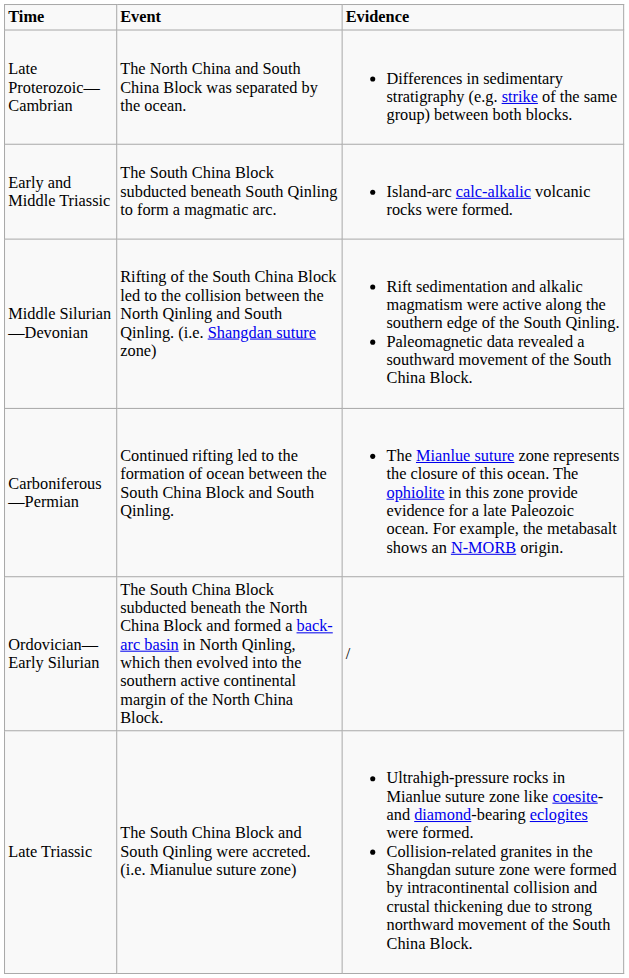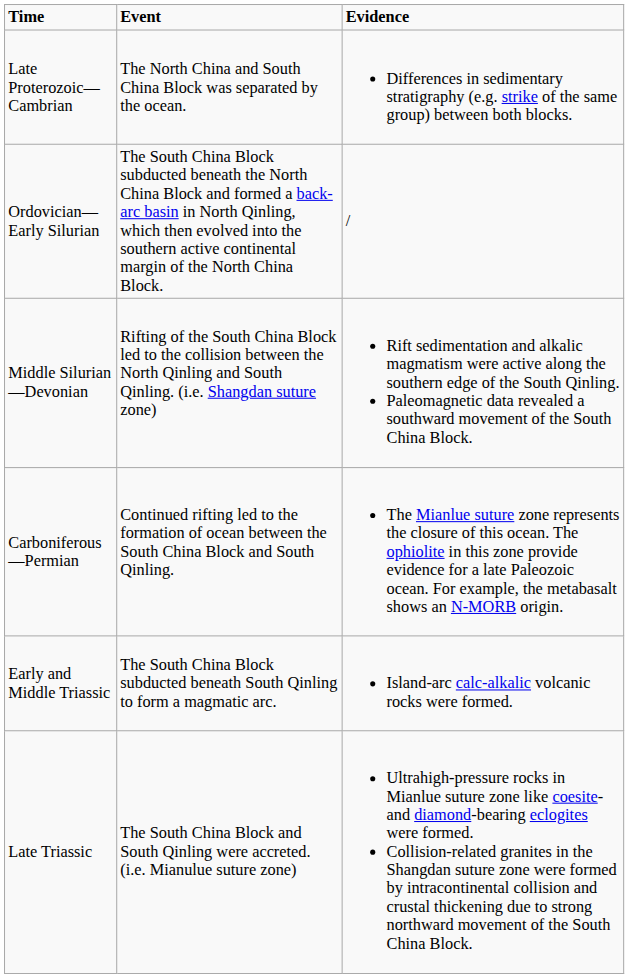rows swapped: Ordovician—Early Silurian <-> Early and Middle Triassic
